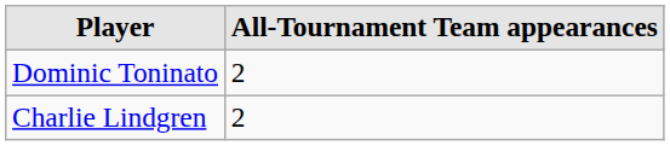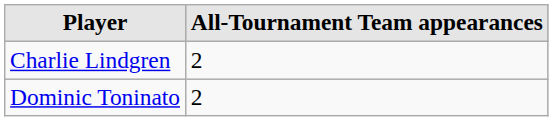rows swapped: Charlie Lindgren <-> Dominic Toninato
